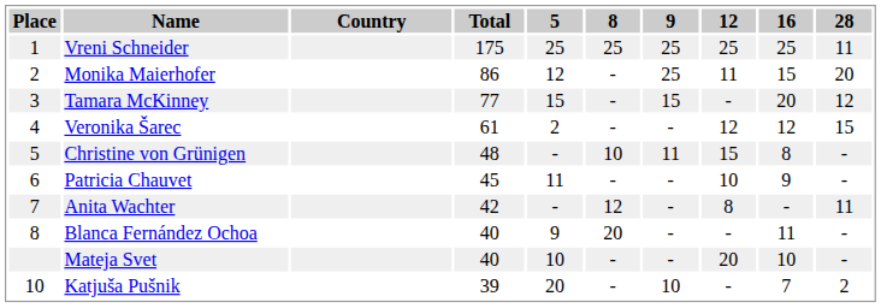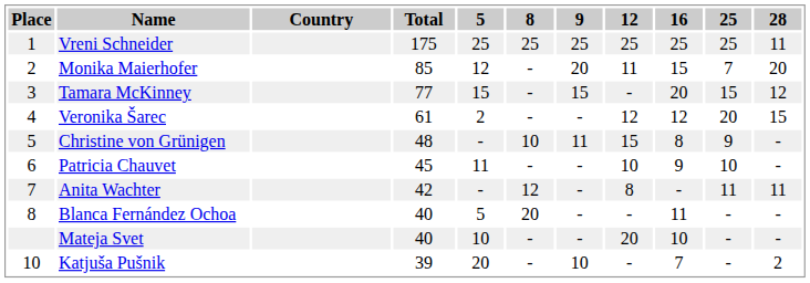+ column: 25 | 25 | 7 | 15 | 20 | 9 | 10 | 11 | - | - | -
Monika Maierhofer | Total: 86 -> 85
Monika Maierhofer | 9: 25 -> 20
Blanca Fernández Ochoa | 5: 9 -> 5
